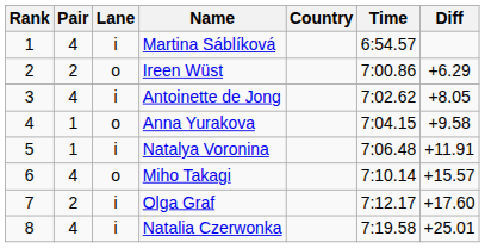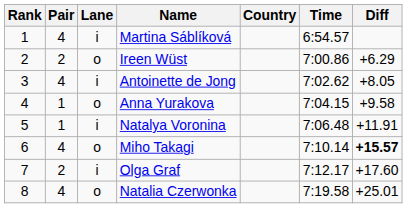Miho Takagi | Diff: normal -> bold
Natalia Czerwonka | Lane: i -> o
